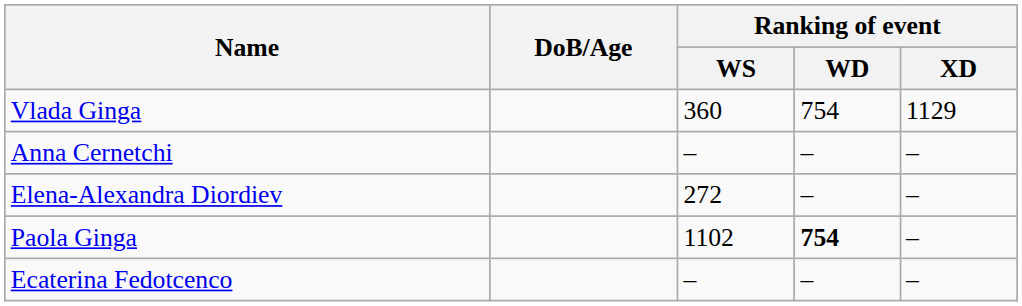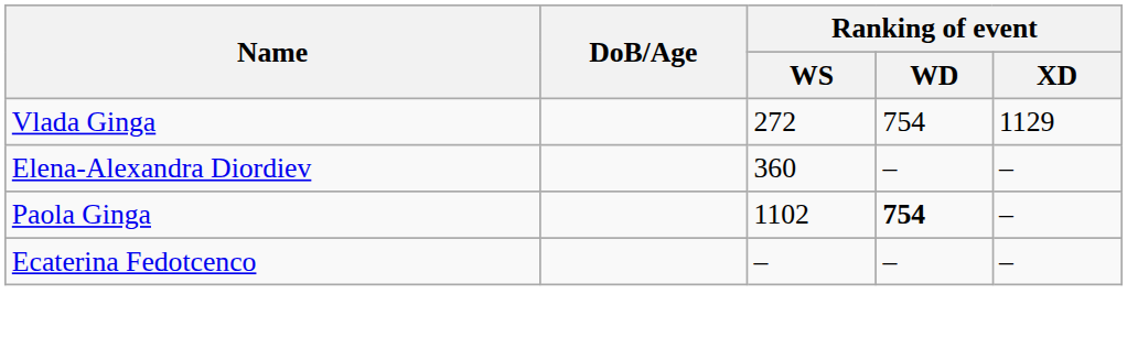Vlada Ginga | Ranking of event / WS: 360 -> 272
- row: Anna Cernetchi | – | – | –
Elena-Alexandra Diordiev | Ranking of event / WS: 272 -> 360
